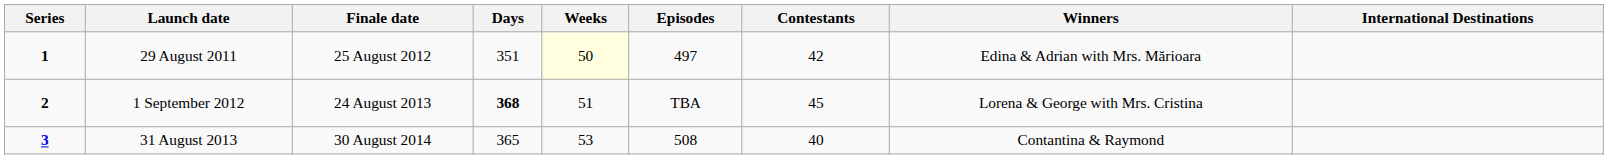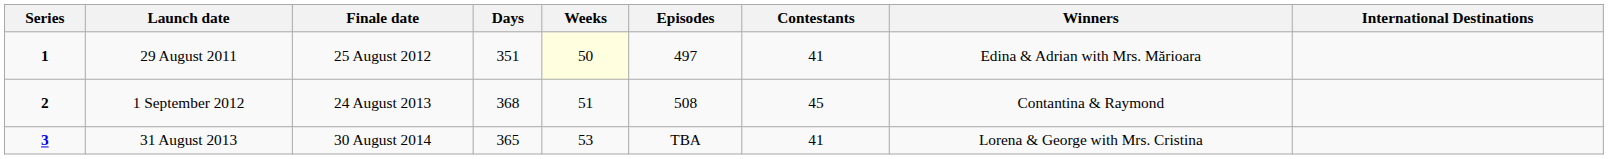29 August 2011 | Contestants: 42 -> 41
1 September 2012 | Days: bold -> normal
1 September 2012 | Episodes: TBA -> 508
1 September 2012 | Winners: Lorena & George with Mrs. Cristina -> Contantina & Raymond
31 August 2013 | Episodes: 508 -> TBA
31 August 2013 | Contestants: 40 -> 41
31 August 2013 | Winners: Contantina & Raymond -> Lorena & George with Mrs. Cristina
